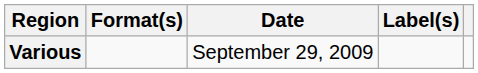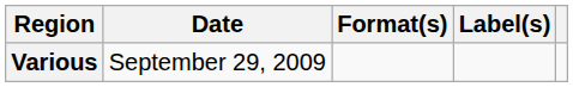columns swapped: Date <-> Format(s)
